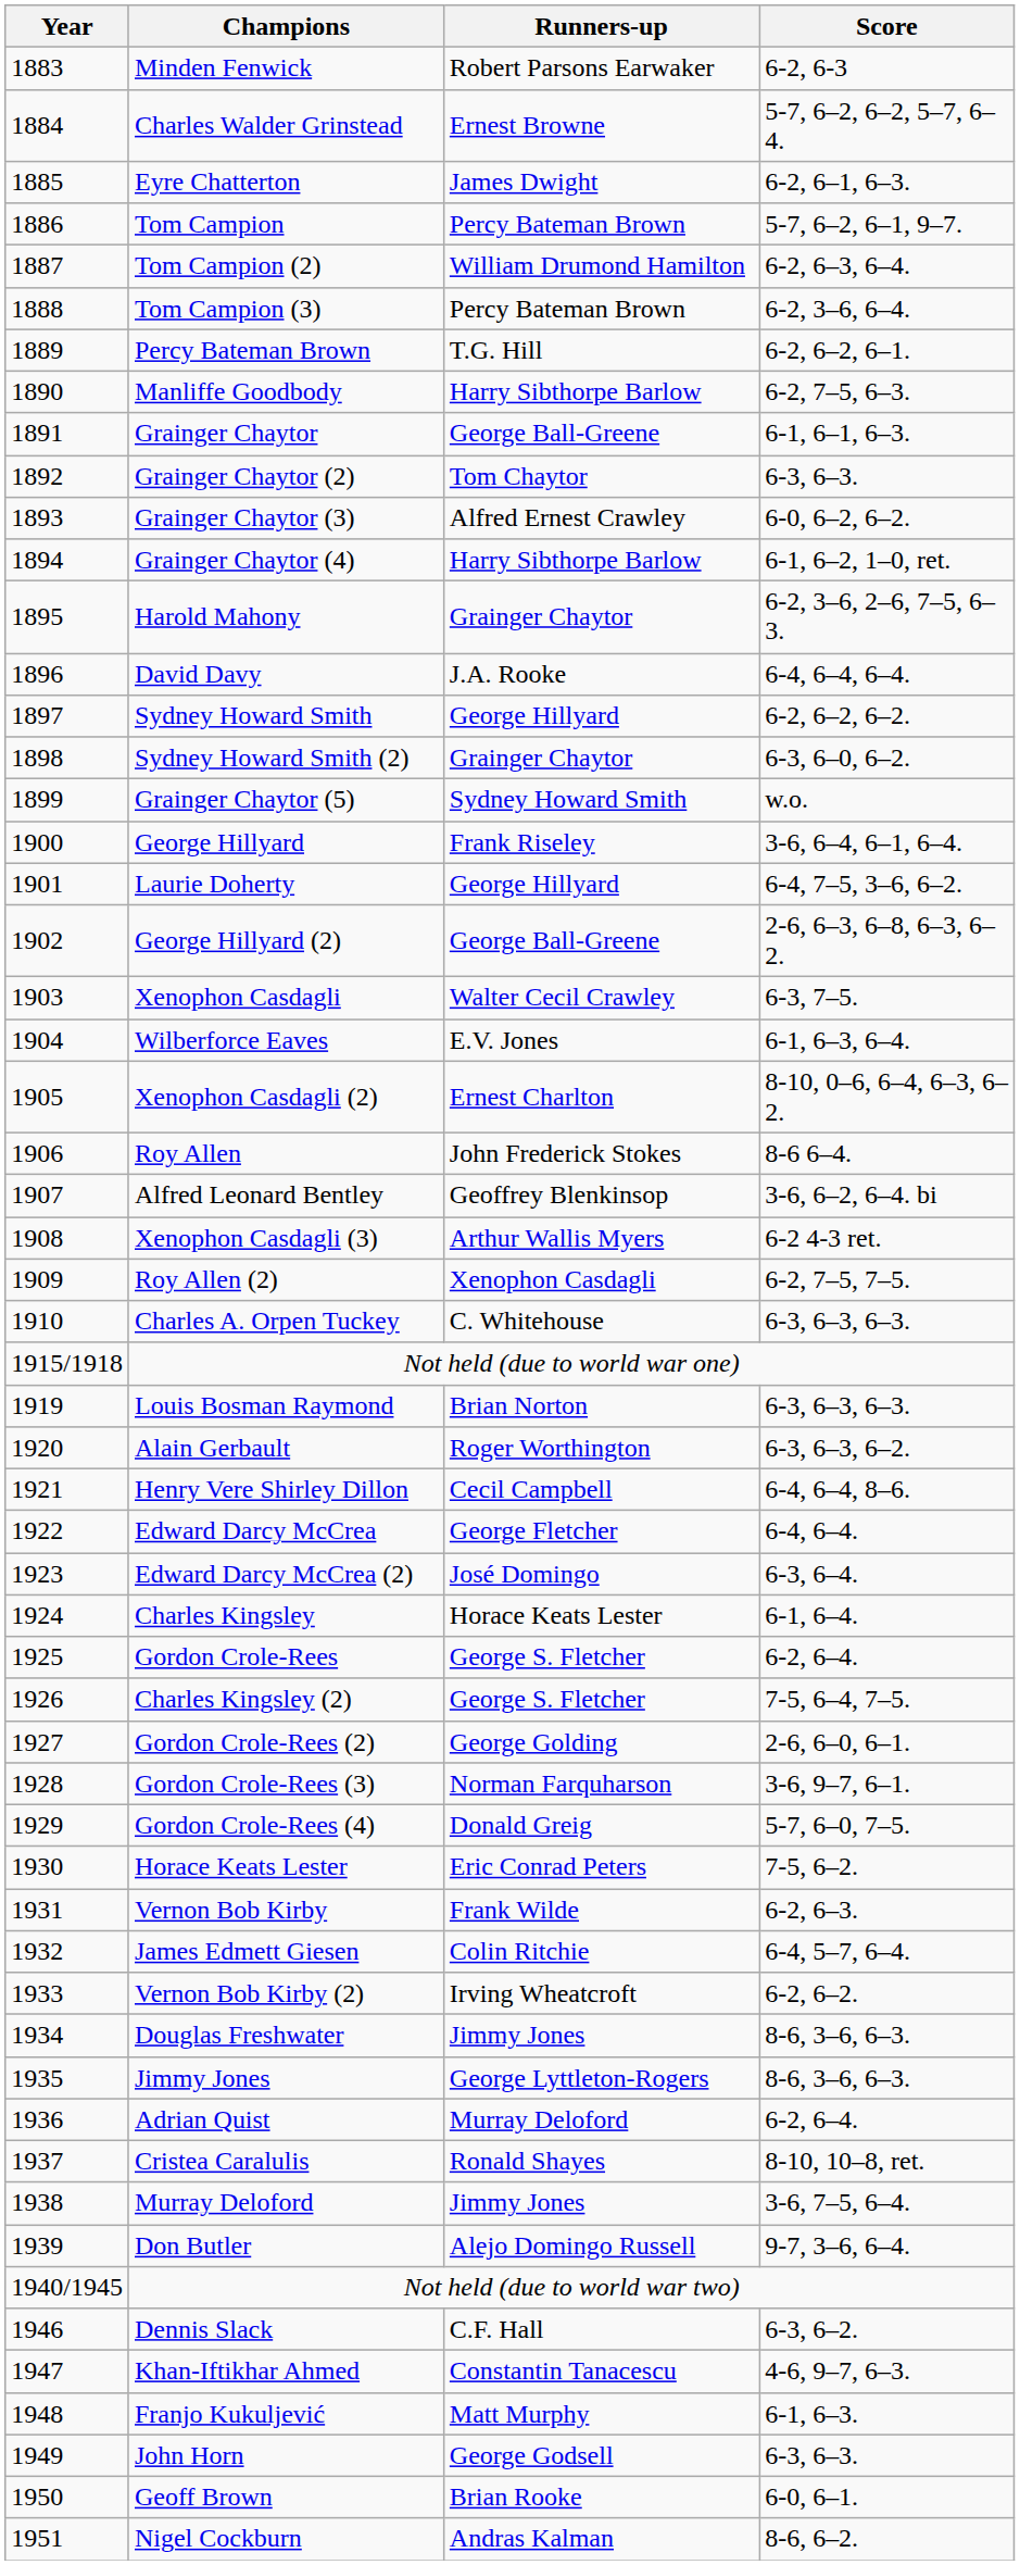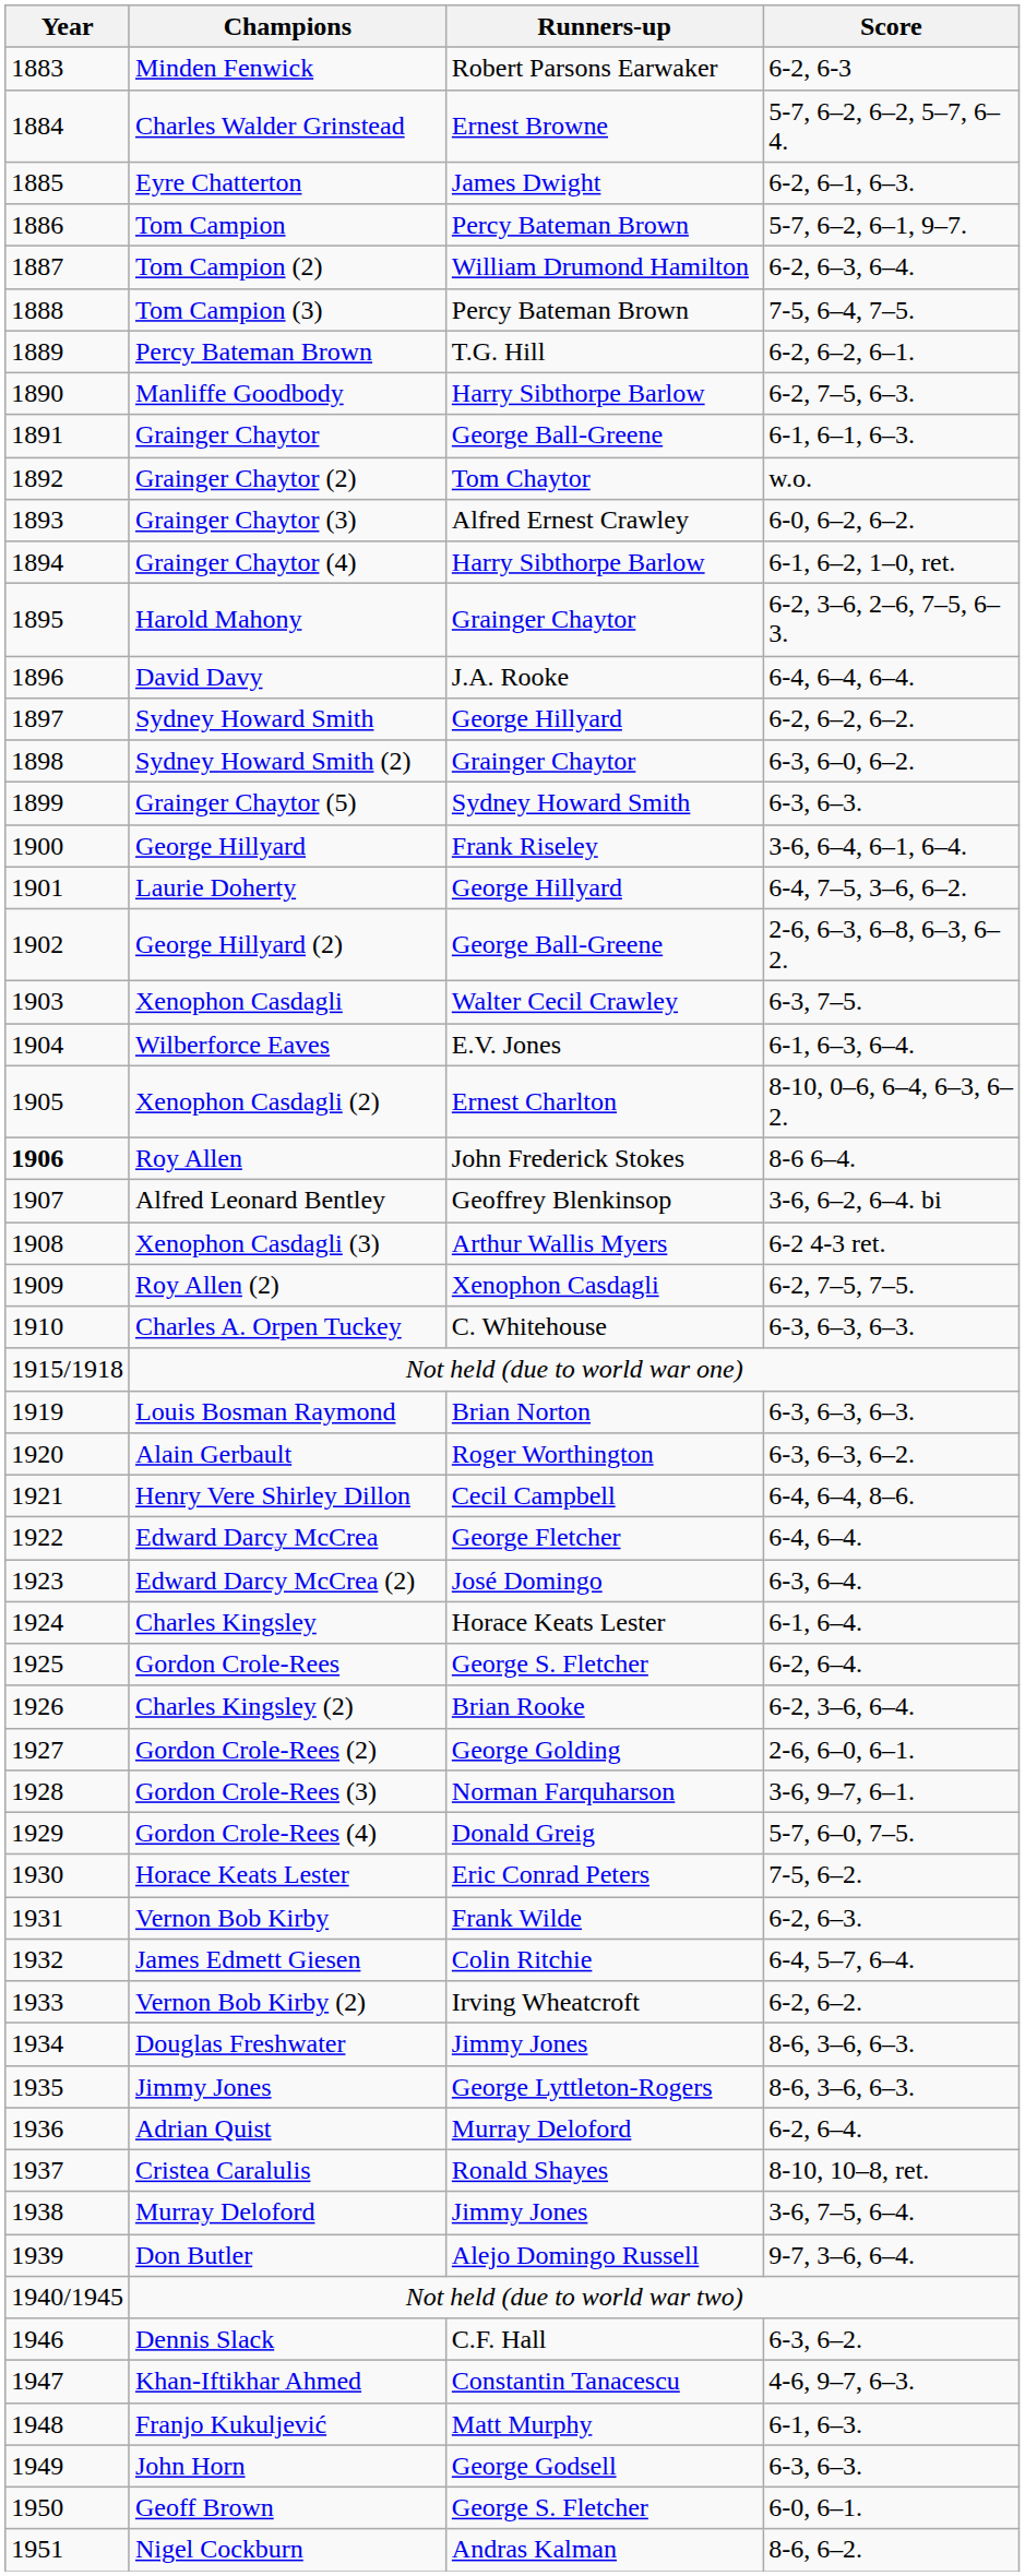Tom Campion (3) | Score: 6-2, 3–6, 6–4. -> 7-5, 6–4, 7–5.
Grainger Chaytor (2) | Score: 6-3, 6–3. -> w.o.
Grainger Chaytor (5) | Score: w.o. -> 6-3, 6–3.
Roy Allen | Year: normal -> bold
Charles Kingsley (2) | Runners-up: George S. Fletcher -> Brian Rooke
Charles Kingsley (2) | Score: 7-5, 6–4, 7–5. -> 6-2, 3–6, 6–4.
Geoff Brown | Runners-up: Brian Rooke -> George S. Fletcher
